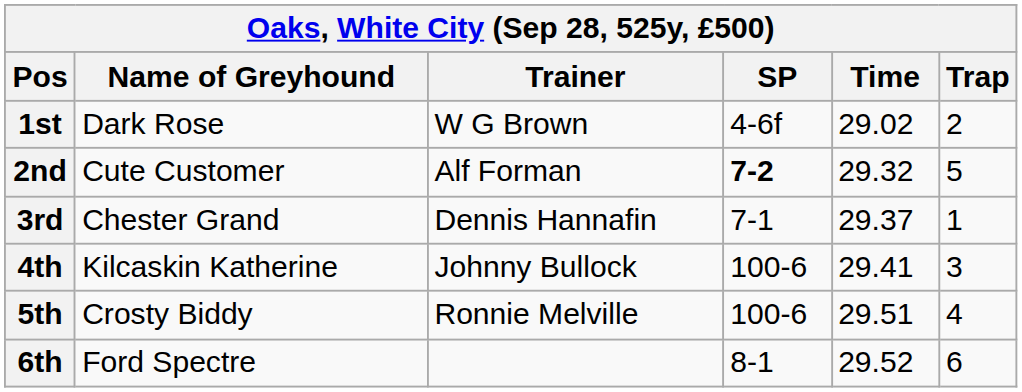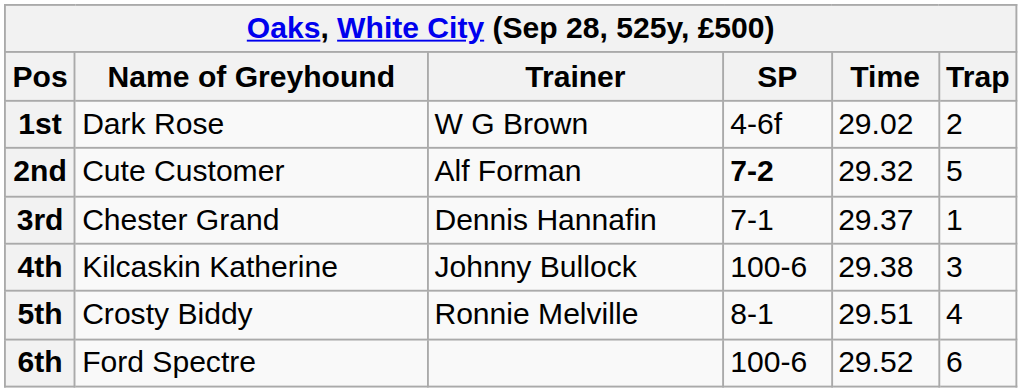4th | Time: 29.41 -> 29.38
5th | SP: 100-6 -> 8-1
6th | SP: 8-1 -> 100-6
